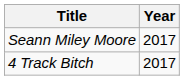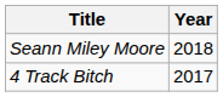Seann Miley Moore | Year: 2017 -> 2018
